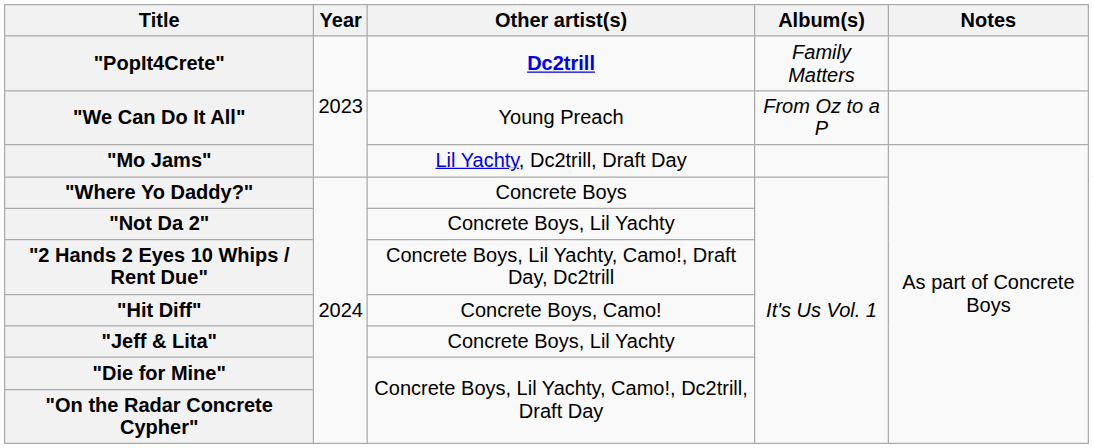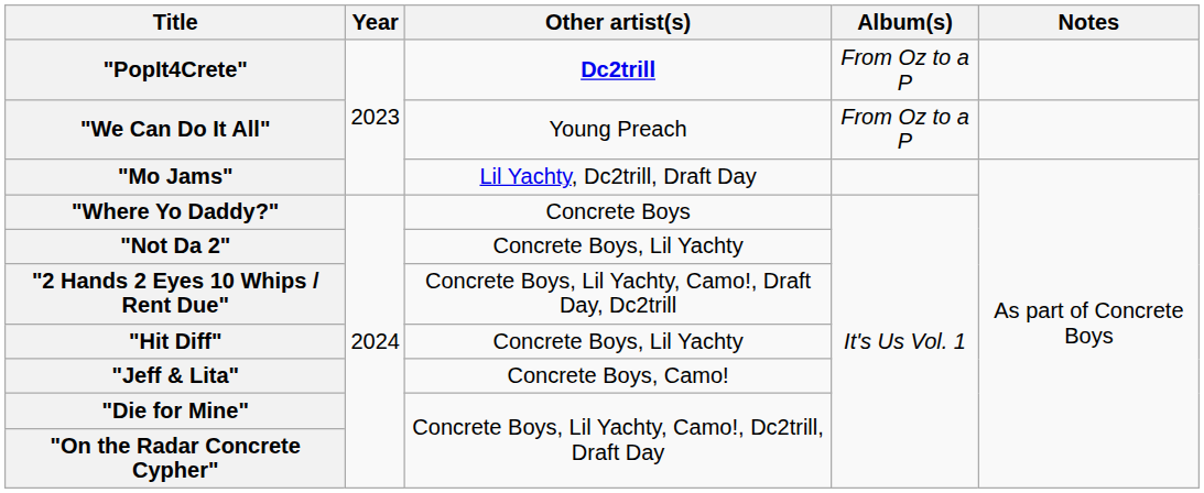"PopIt4Crete" | Album(s): Family Matters -> From Oz to a P
"Hit Diff" | Other artist(s): Concrete Boys, Camo! -> Concrete Boys, Lil Yachty
"Jeff & Lita" | Other artist(s): Concrete Boys, Lil Yachty -> Concrete Boys, Camo!
